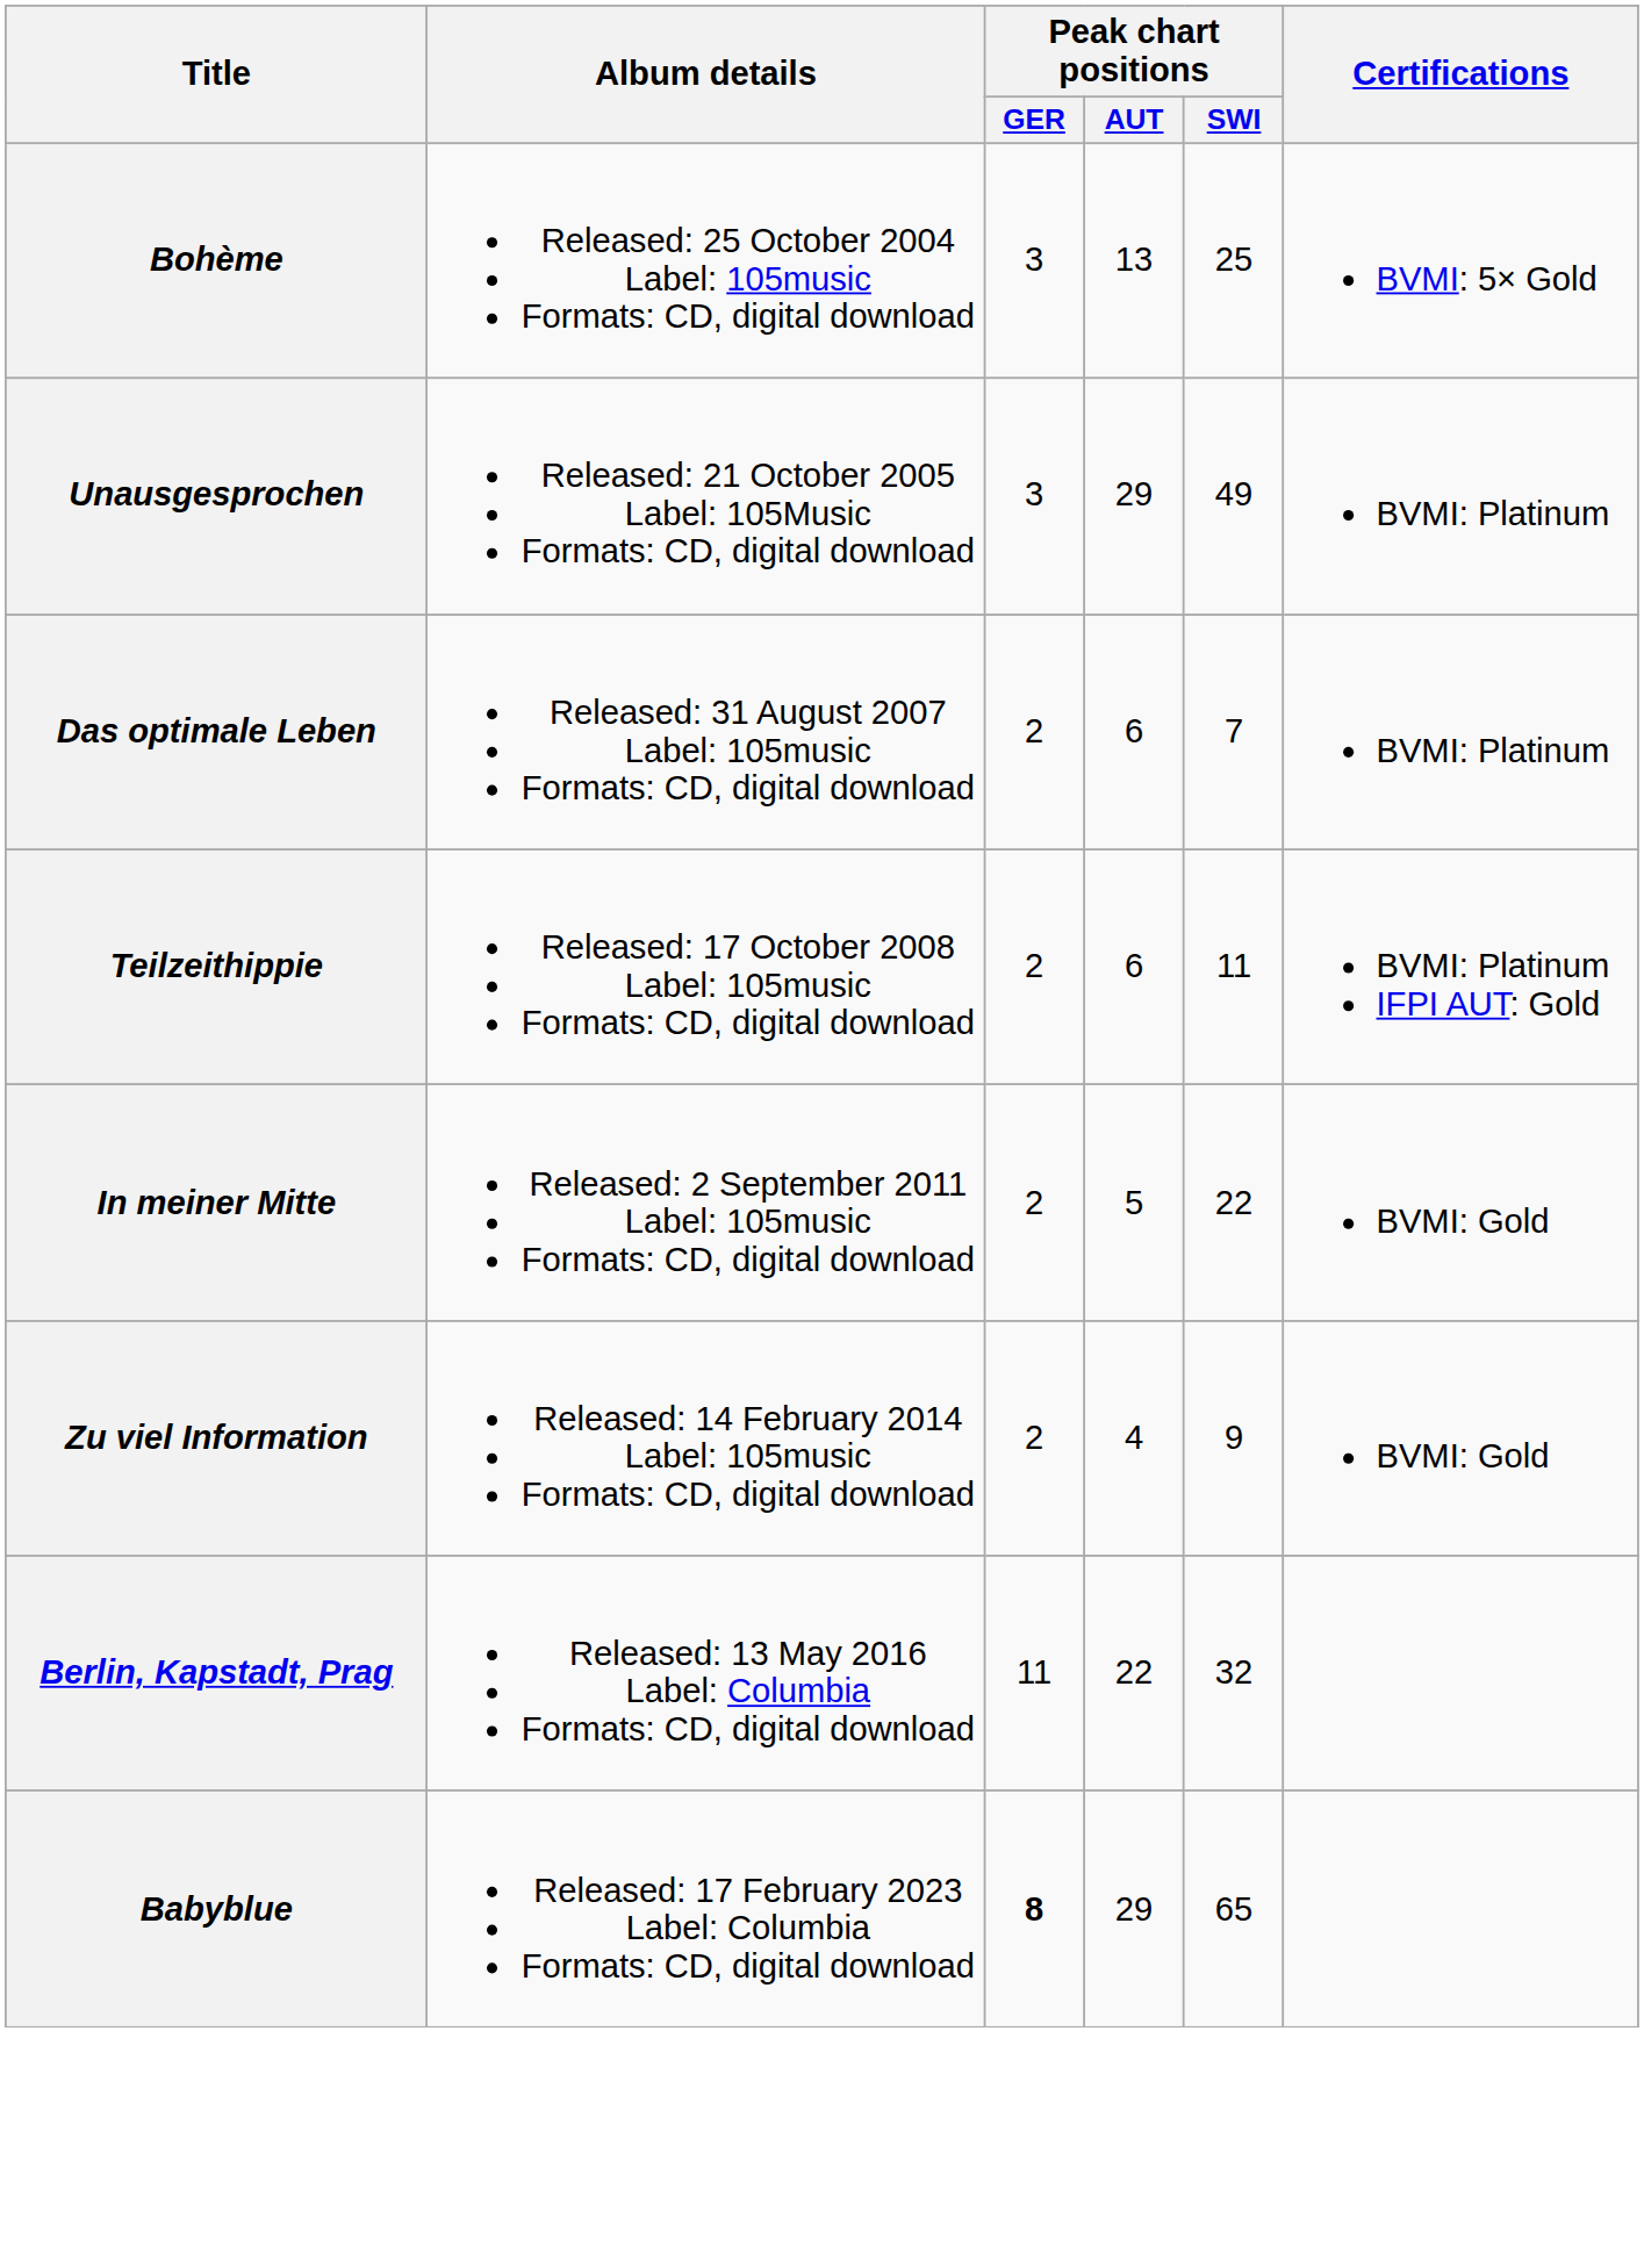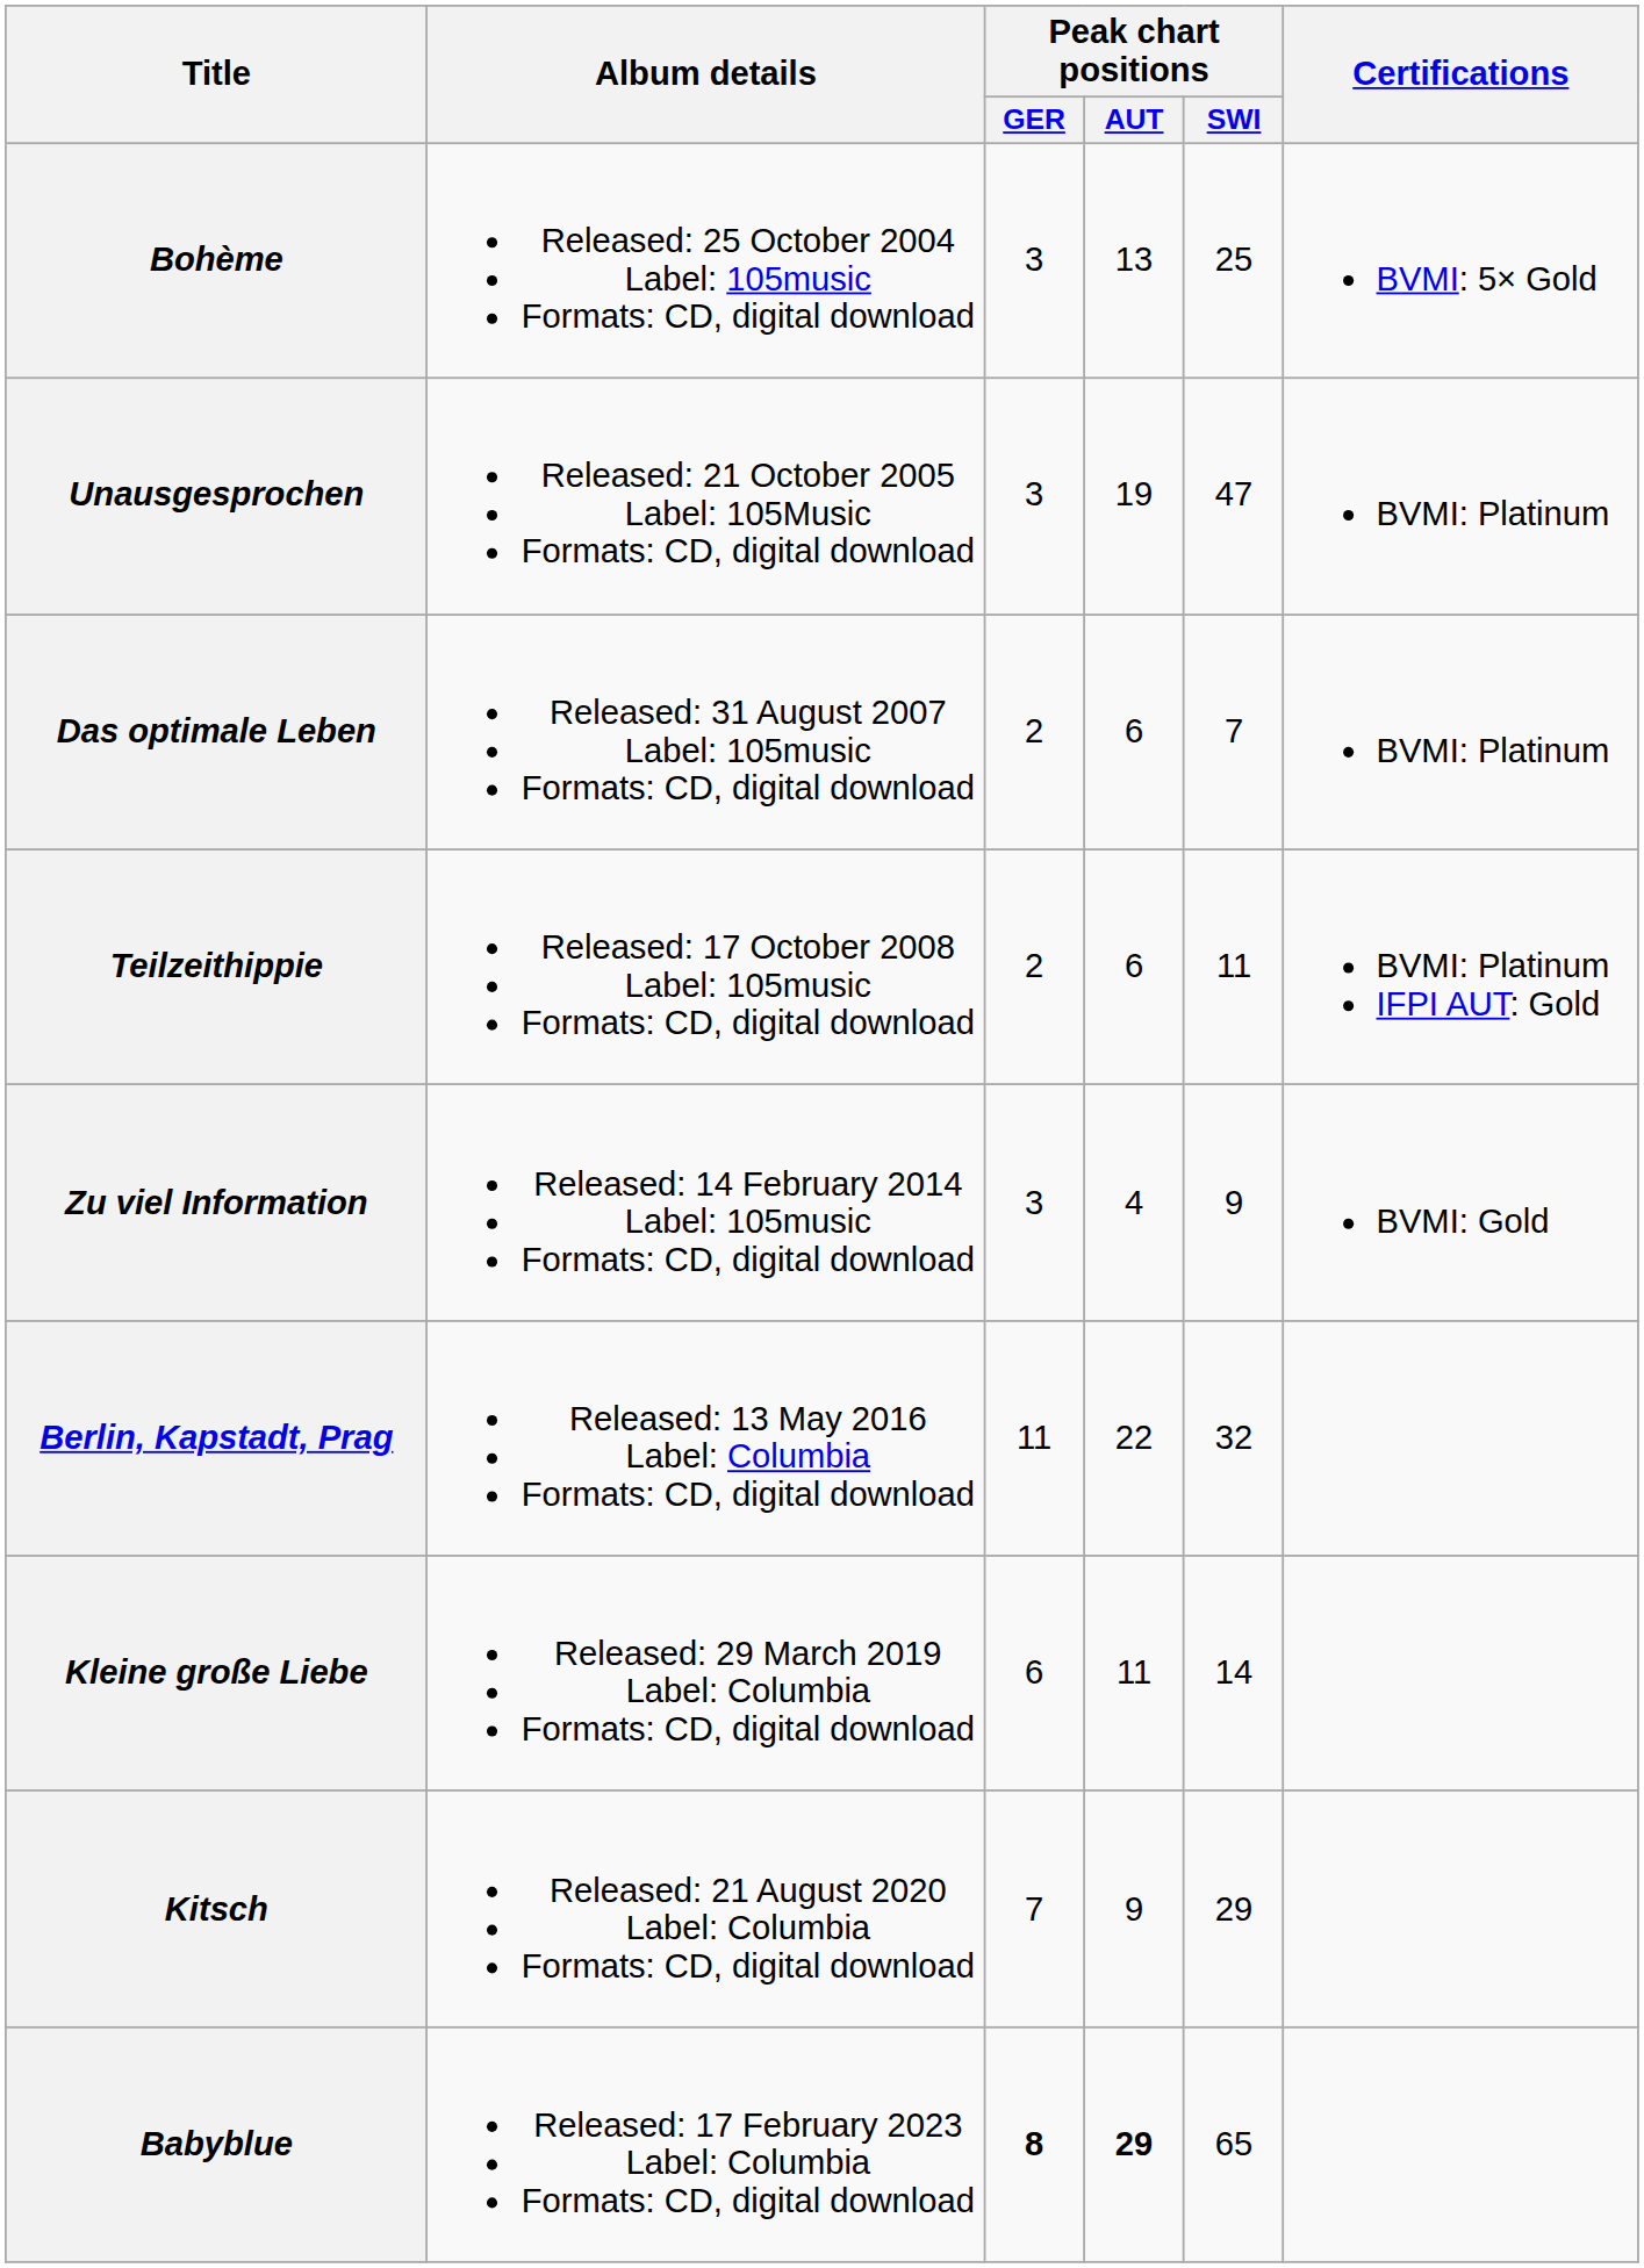Unausgesprochen | Peak chart positions / AUT: 29 -> 19
Unausgesprochen | Peak chart positions / SWI: 49 -> 47
- row: In meiner Mitte | Released: 2 September 2011 Label: 105music Formats: CD, digital download | 2 | 5 | 22 | BVMI: Gold
Zu viel Information | Peak chart positions / GER: 2 -> 3
+ row: Kleine große Liebe | Released: 29 March 2019 Label: Columbia Formats: CD, digital download | 6 | 11 | 14
+ row: Kitsch | Released: 21 August 2020 Label: Columbia Formats: CD, digital download | 7 | 9 | 29
Babyblue | Peak chart positions / AUT: normal -> bold
